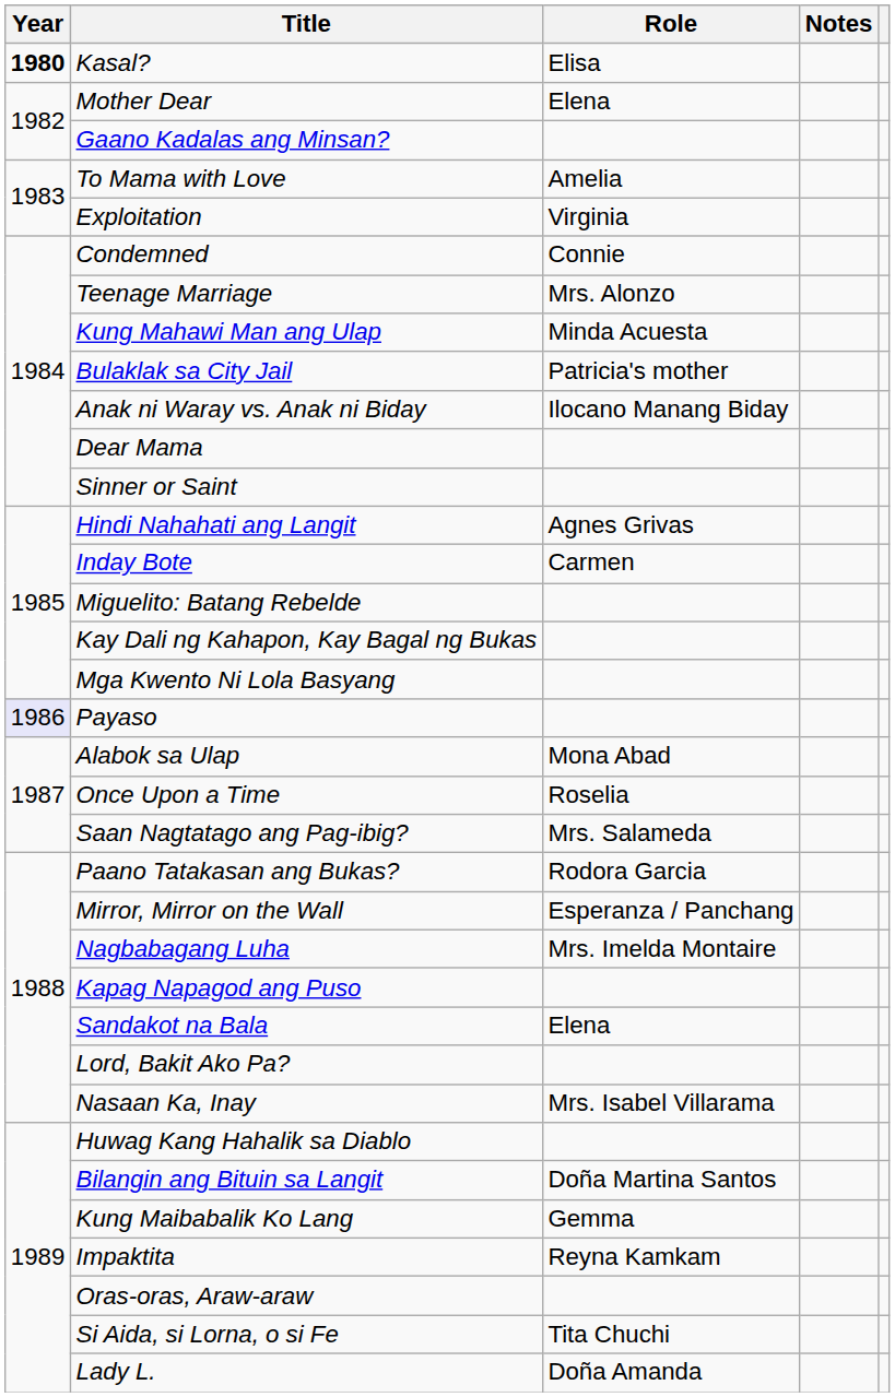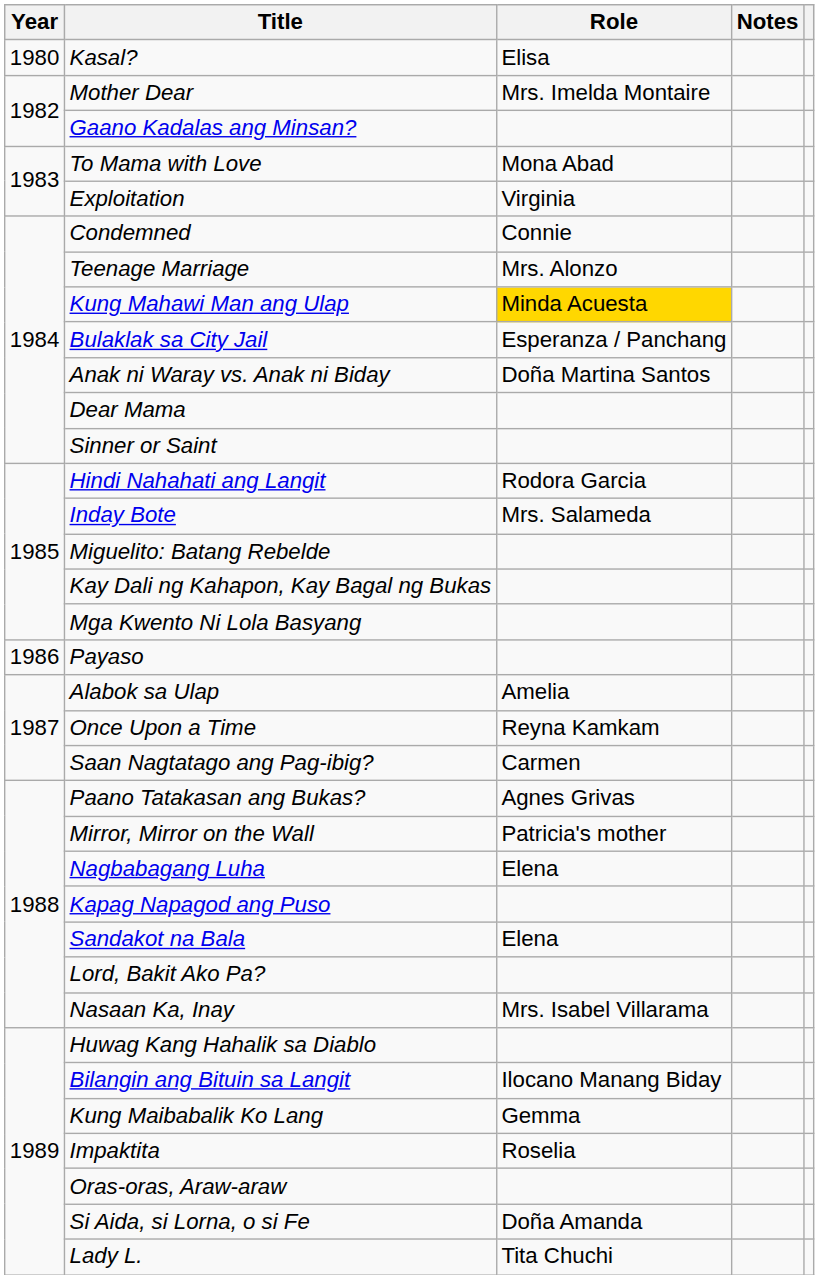Kasal? | Year: bold -> normal
Mother Dear | Role: Elena -> Mrs. Imelda Montaire
To Mama with Love | Role: Amelia -> Mona Abad
Kung Mahawi Man ang Ulap | Role: no background -> gold background
Bulaklak sa City Jail | Role: Patricia's mother -> Esperanza / Panchang
Anak ni Waray vs. Anak ni Biday | Role: Ilocano Manang Biday -> Doña Martina Santos
Hindi Nahahati ang Langit | Role: Agnes Grivas -> Rodora Garcia
Inday Bote | Role: Carmen -> Mrs. Salameda
Payaso | Year: lavender background -> no background
Alabok sa Ulap | Role: Mona Abad -> Amelia
Once Upon a Time | Role: Roselia -> Reyna Kamkam
Saan Nagtatago ang Pag-ibig? | Role: Mrs. Salameda -> Carmen
Paano Tatakasan ang Bukas? | Role: Rodora Garcia -> Agnes Grivas
Mirror, Mirror on the Wall | Role: Esperanza / Panchang -> Patricia's mother
Nagbabagang Luha | Role: Mrs. Imelda Montaire -> Elena
Bilangin ang Bituin sa Langit | Role: Doña Martina Santos -> Ilocano Manang Biday
Impaktita | Role: Reyna Kamkam -> Roselia
Si Aida, si Lorna, o si Fe | Role: Tita Chuchi -> Doña Amanda
Lady L. | Role: Doña Amanda -> Tita Chuchi
